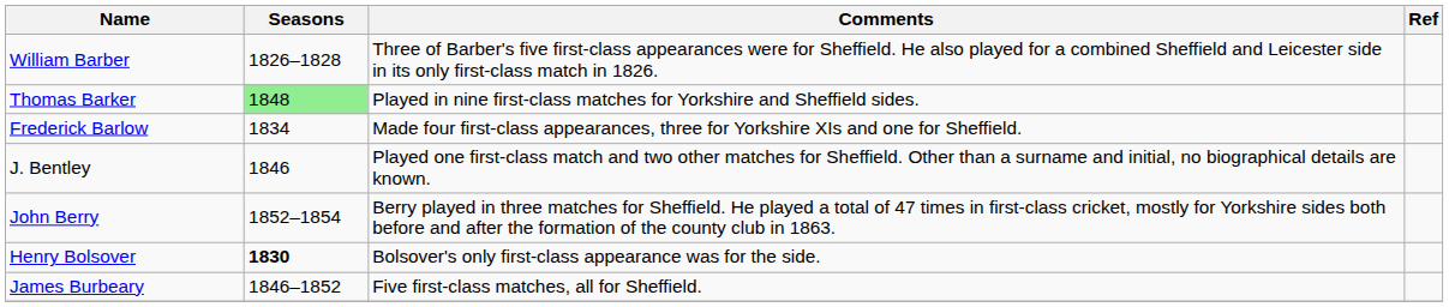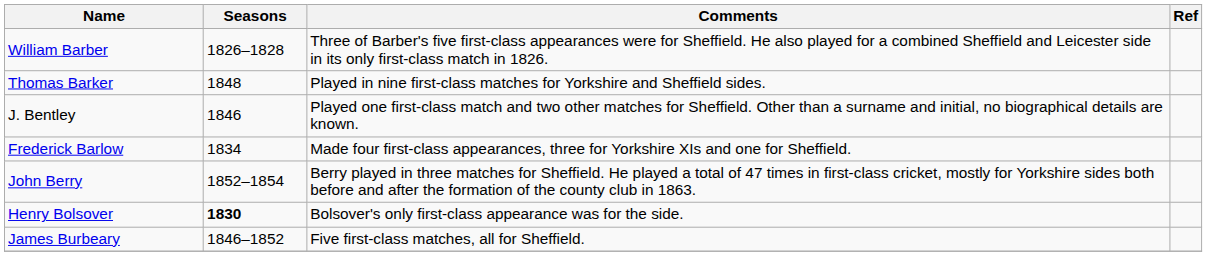Thomas Barker | Seasons: lightgreen background -> no background
rows swapped: Frederick Barlow <-> J. Bentley
